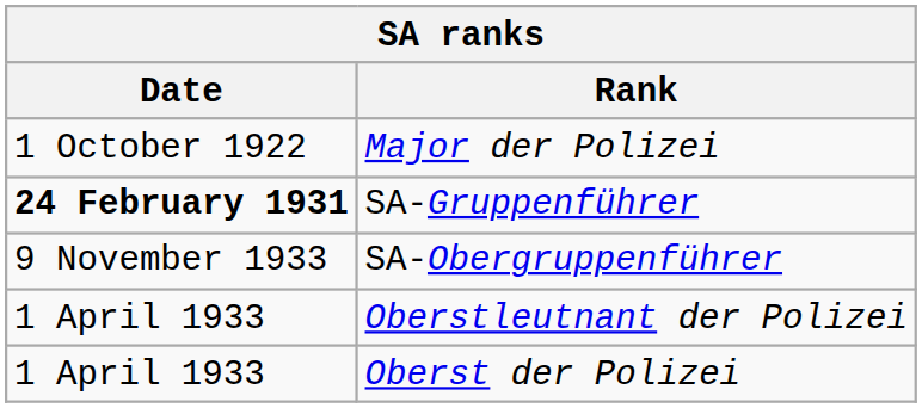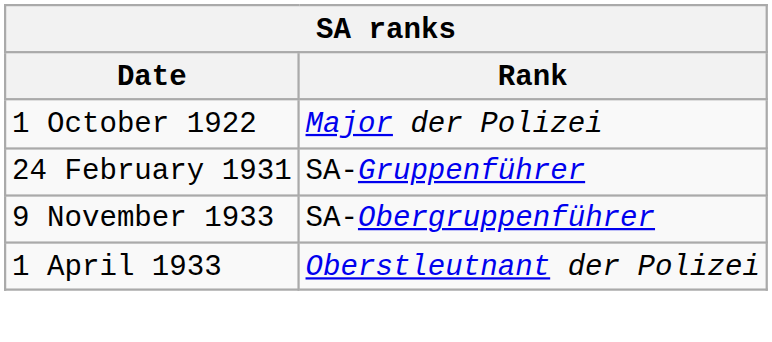SA-Gruppenführer | Date: bold -> normal
- row: 1 April 1933 | Oberst der Polizei
